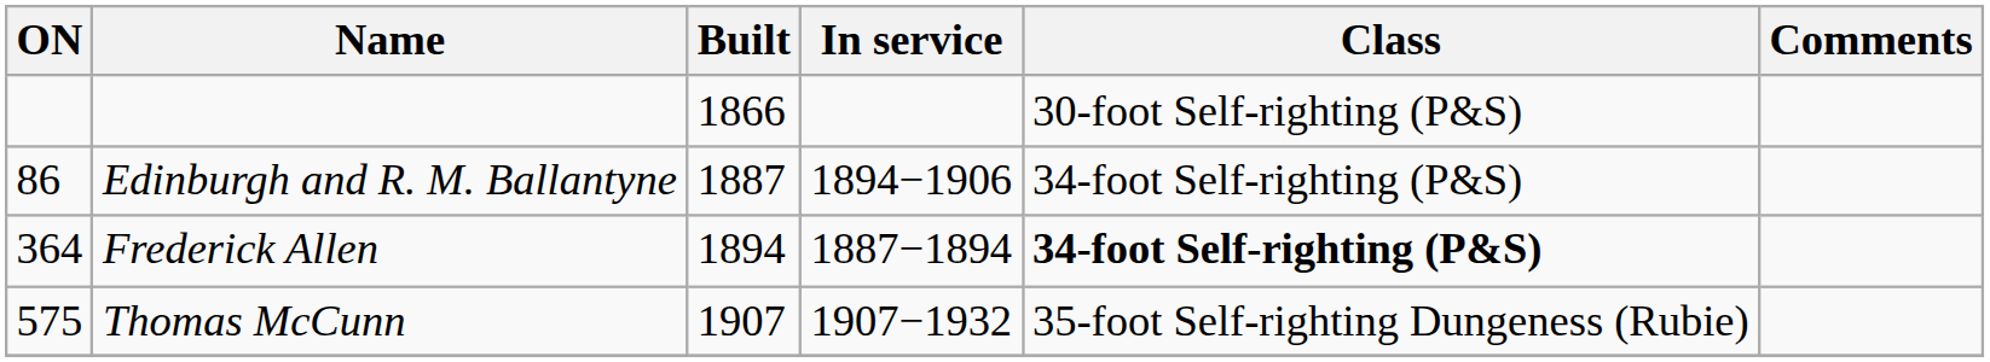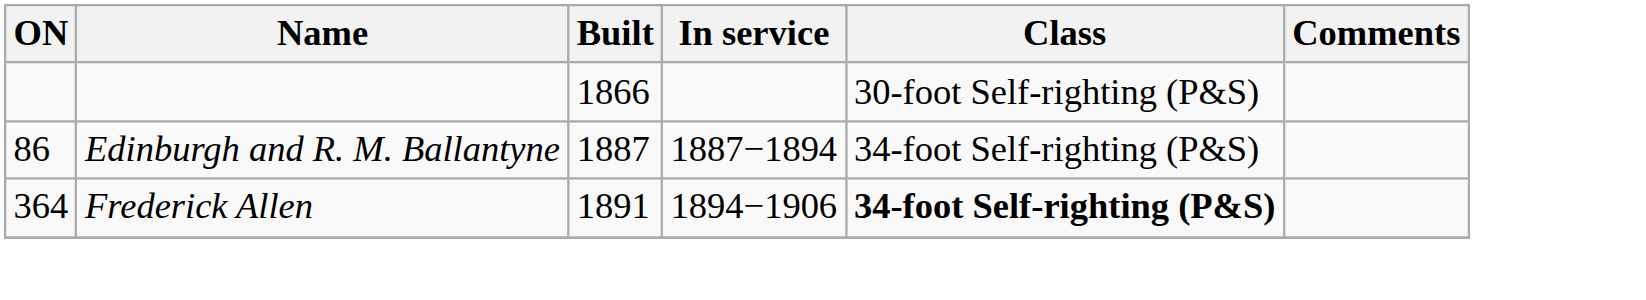Edinburgh and R. M. Ballantyne | In service: 1894−1906 -> 1887−1894
Frederick Allen | Built: 1894 -> 1891
Frederick Allen | In service: 1887−1894 -> 1894−1906
- row: 575 | Thomas McCunn | 1907 | 1907−1932 | 35-foot Self-righting Dungeness (Rubie)
